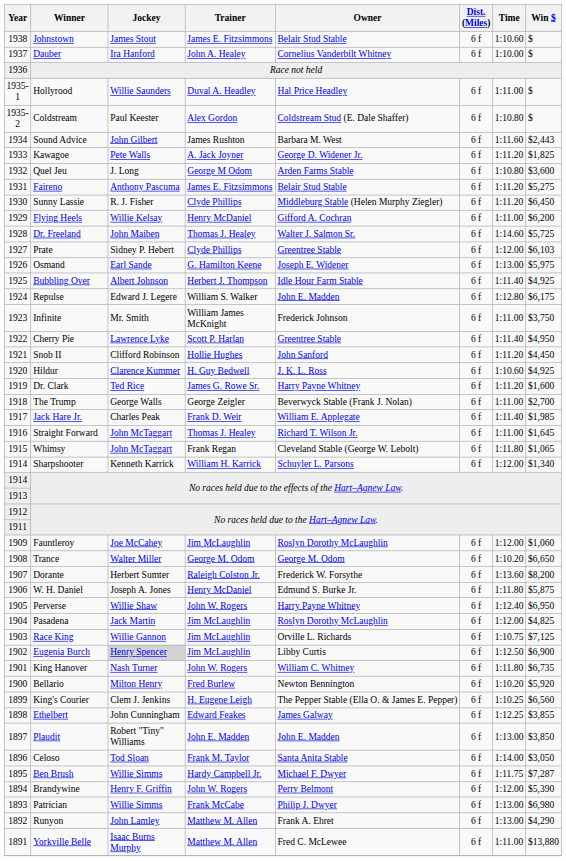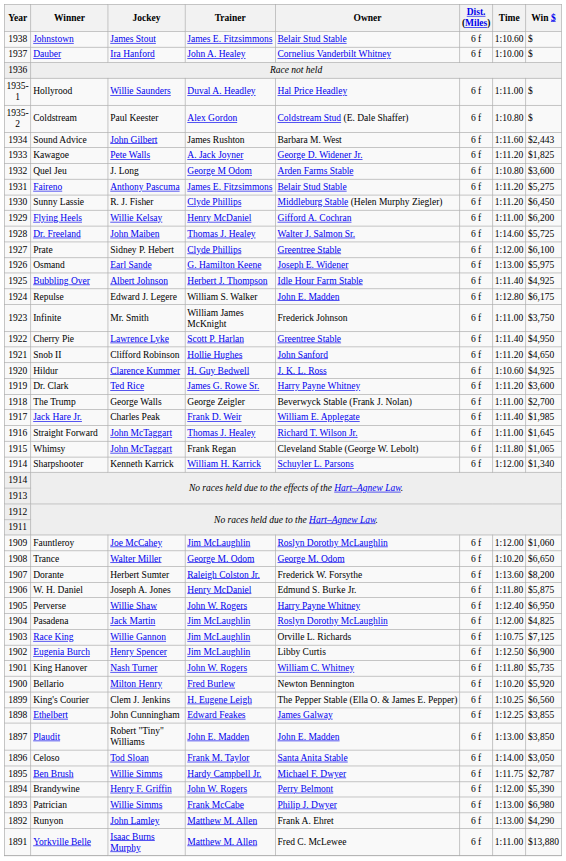Prate | Win $: $6,103 -> $6,100
Snob II | Win $: $4,450 -> $4,650
Dr. Clark | Win $: $1,600 -> $3,600
Eugenia Burch | Jockey: lightgrey background -> no background
King Hanover | Win $: $6,735 -> $5,735
Ben Brush | Win $: $7,287 -> $2,787
